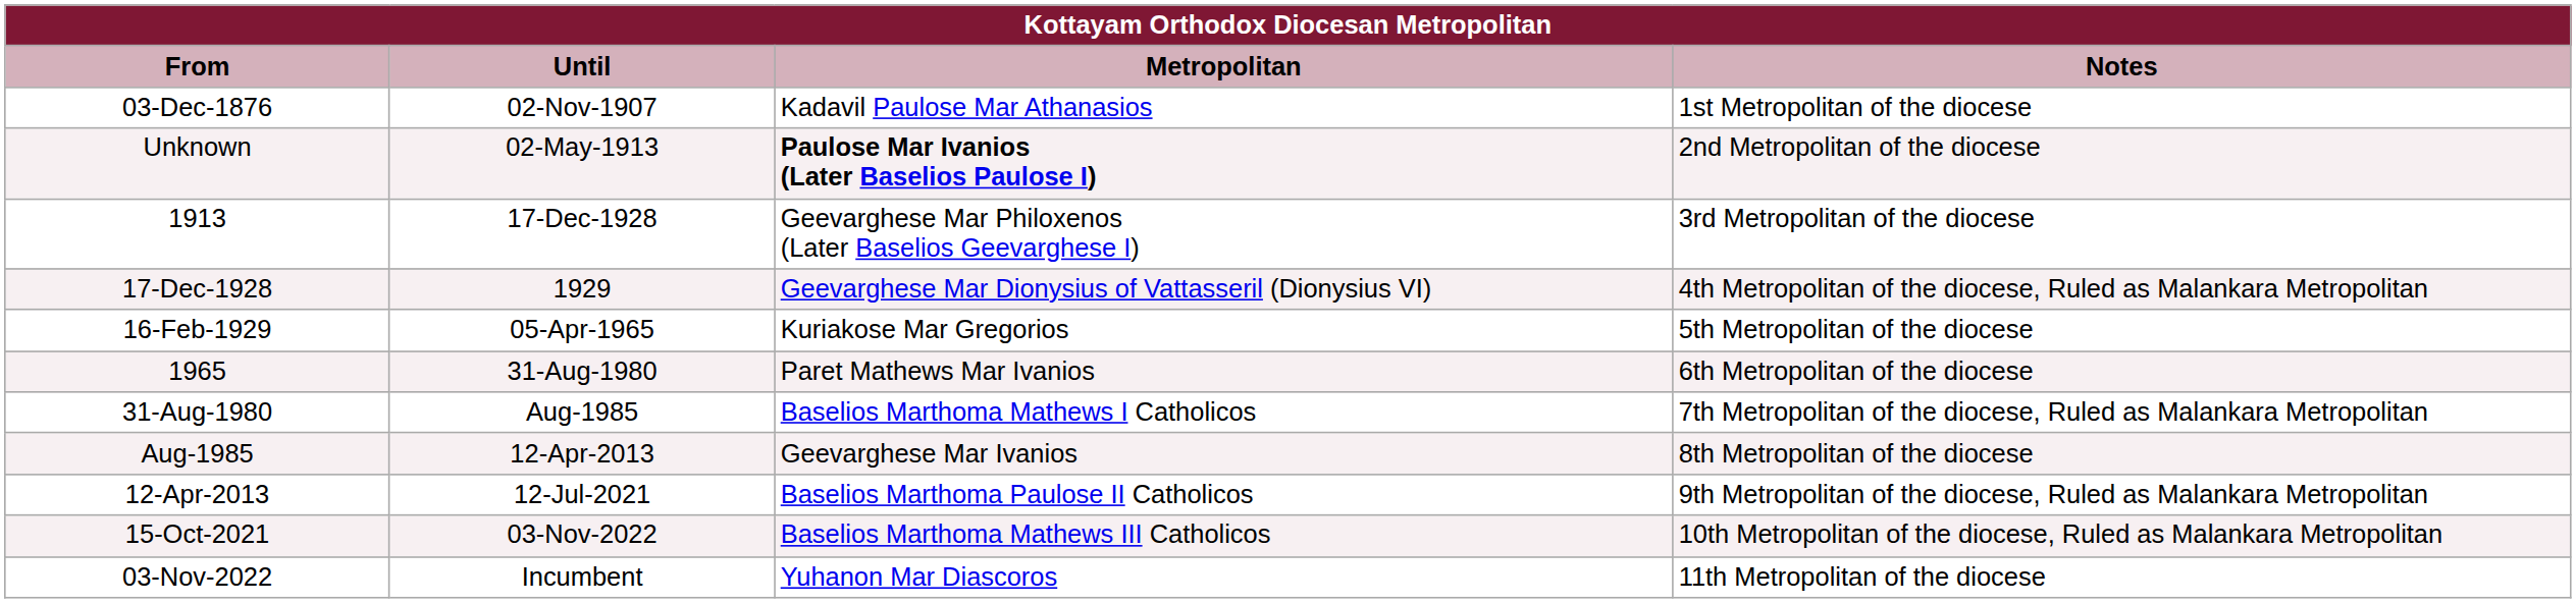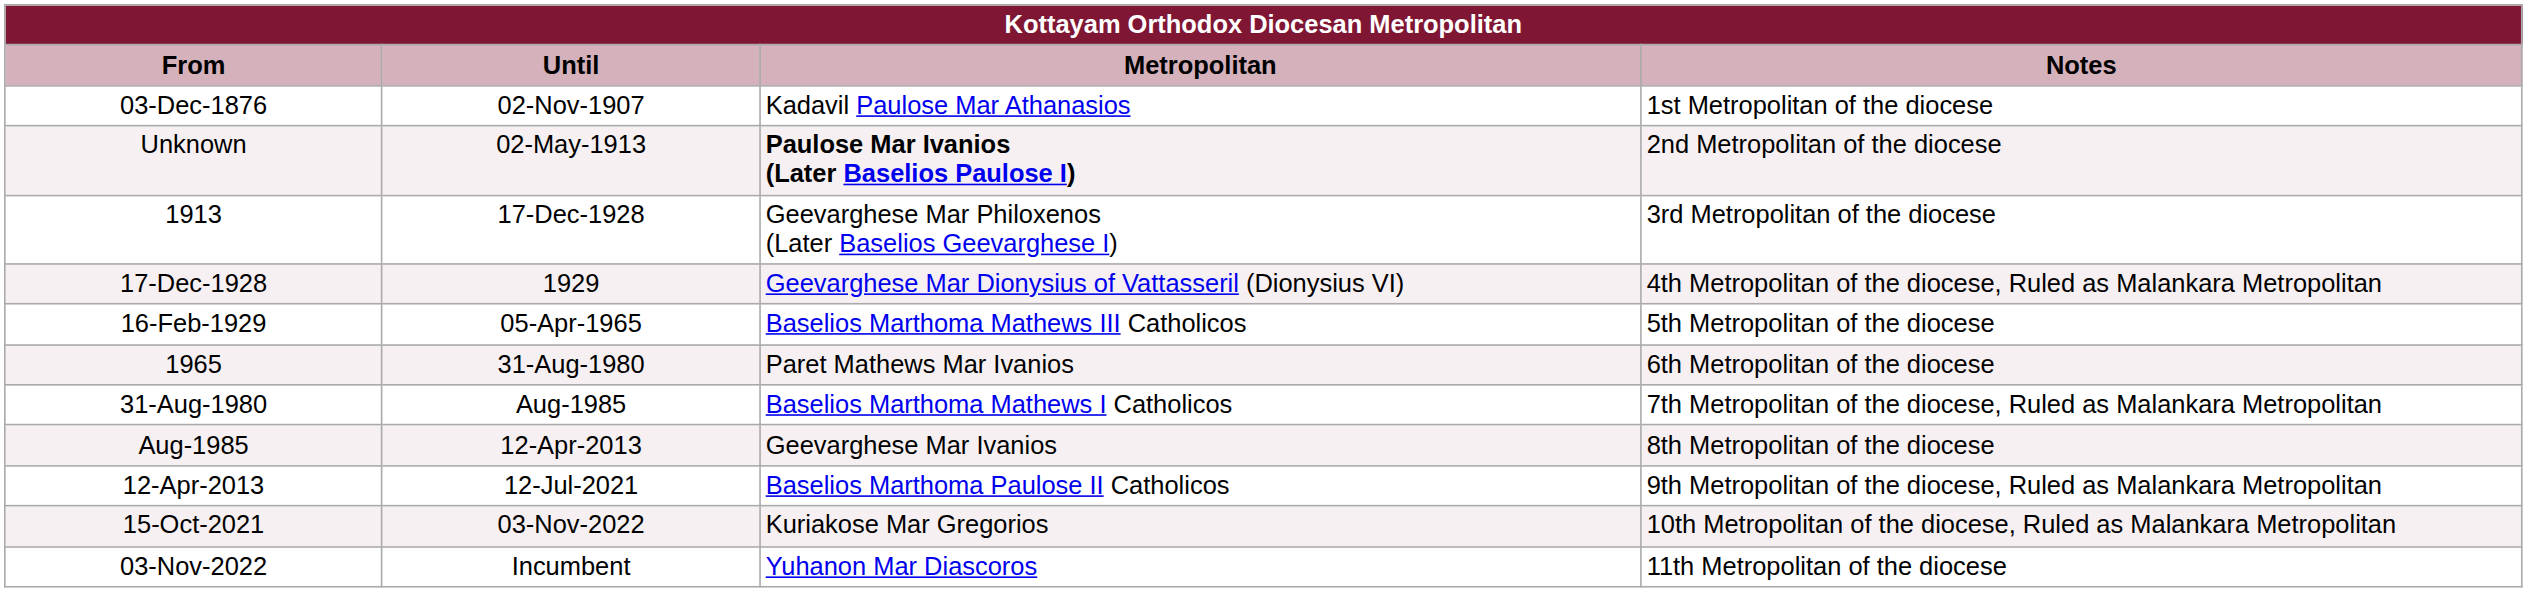16-Feb-1929 | Metropolitan: Kuriakose Mar Gregorios -> Baselios Marthoma Mathews III Catholicos
15-Oct-2021 | Metropolitan: Baselios Marthoma Mathews III Catholicos -> Kuriakose Mar Gregorios
